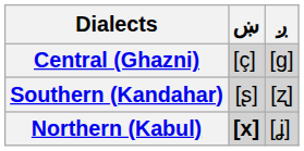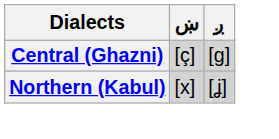- row: Southern (Kandahar) | [ʂ] | [ʐ]
Northern (Kabul) | ښ: bold -> normal
